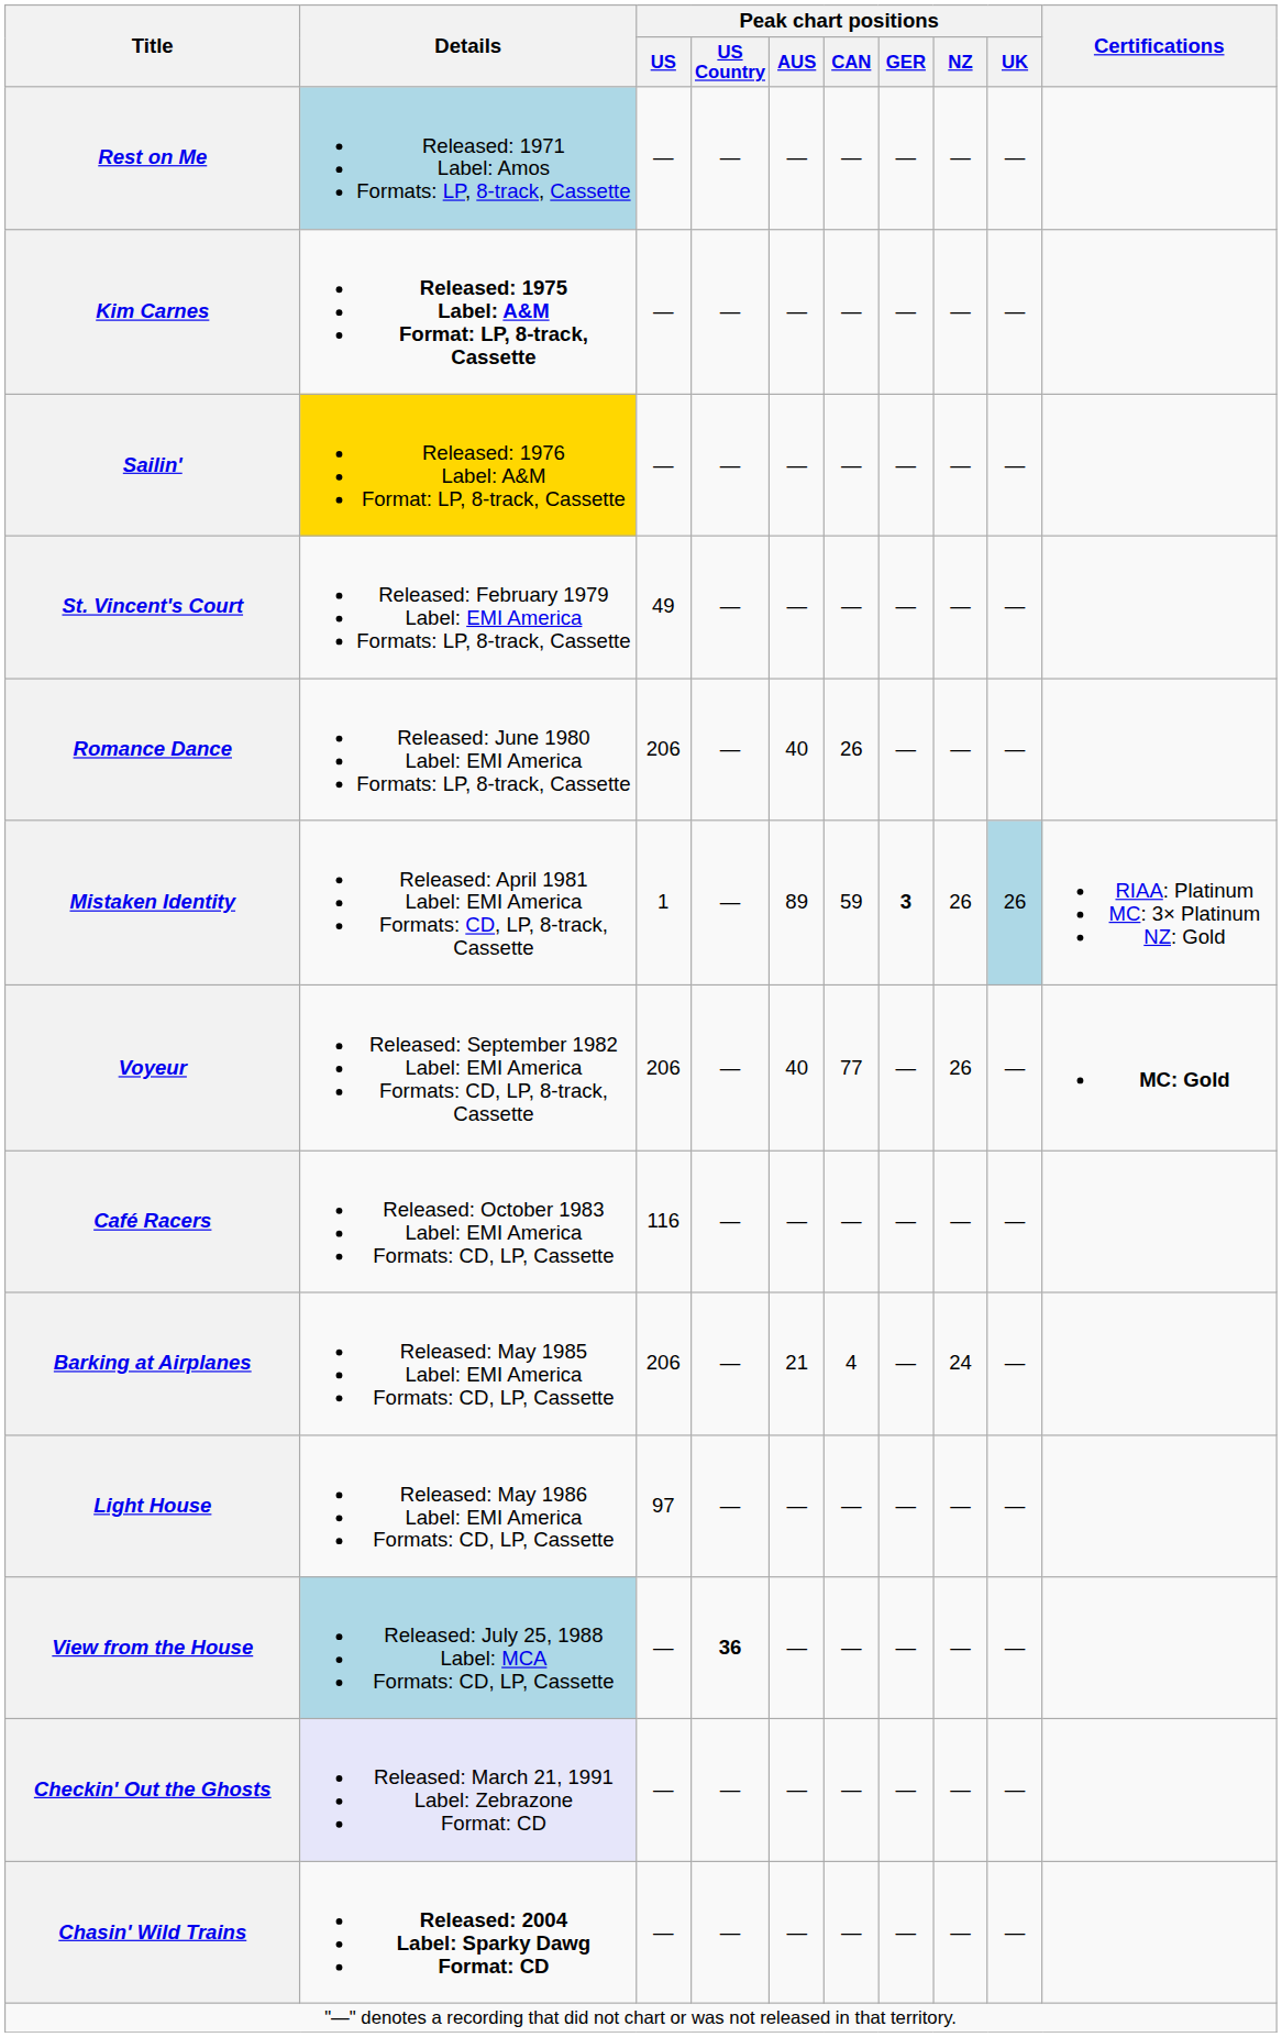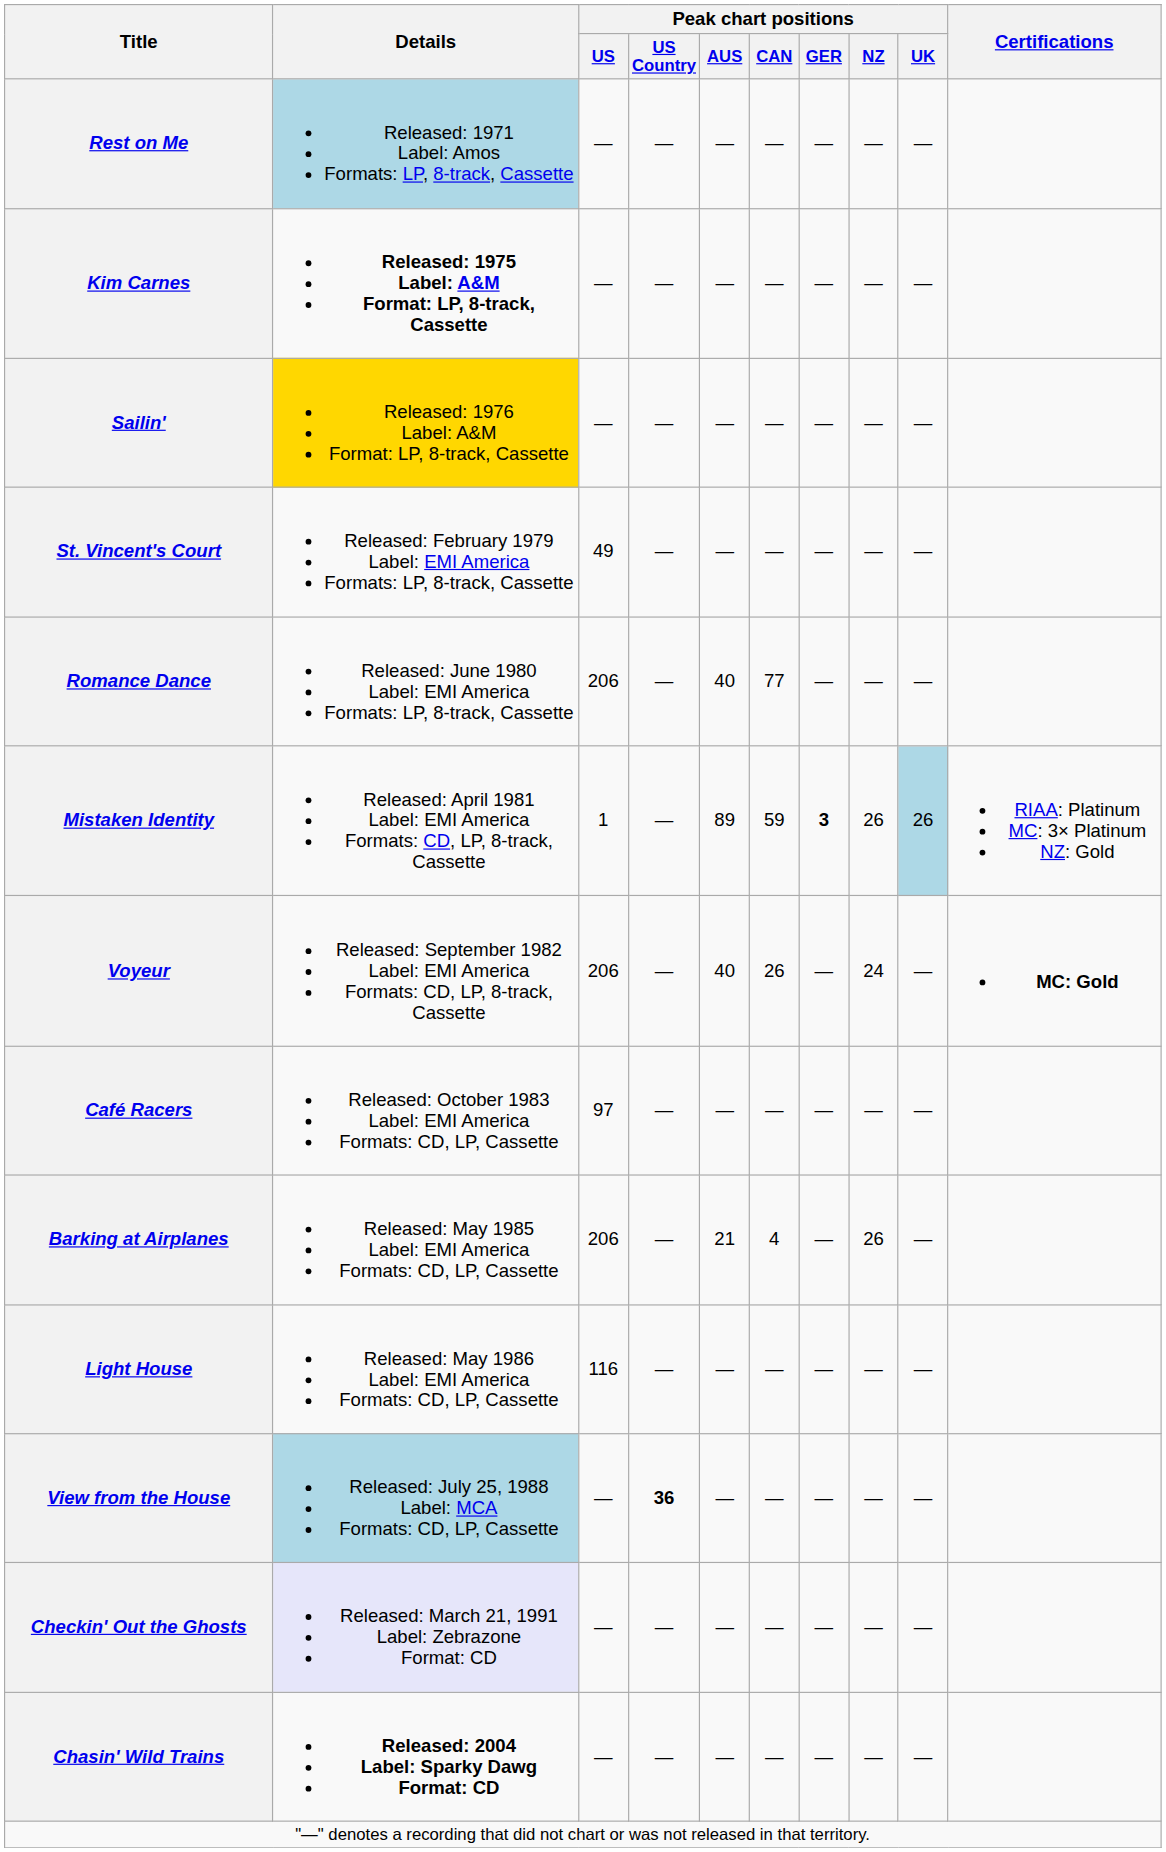Romance Dance | Peak chart positions / CAN: 26 -> 77
Voyeur | Peak chart positions / CAN: 77 -> 26
Voyeur | Peak chart positions / NZ: 26 -> 24
Café Racers | Peak chart positions / US: 116 -> 97
Barking at Airplanes | Peak chart positions / NZ: 24 -> 26
Light House | Peak chart positions / US: 97 -> 116
